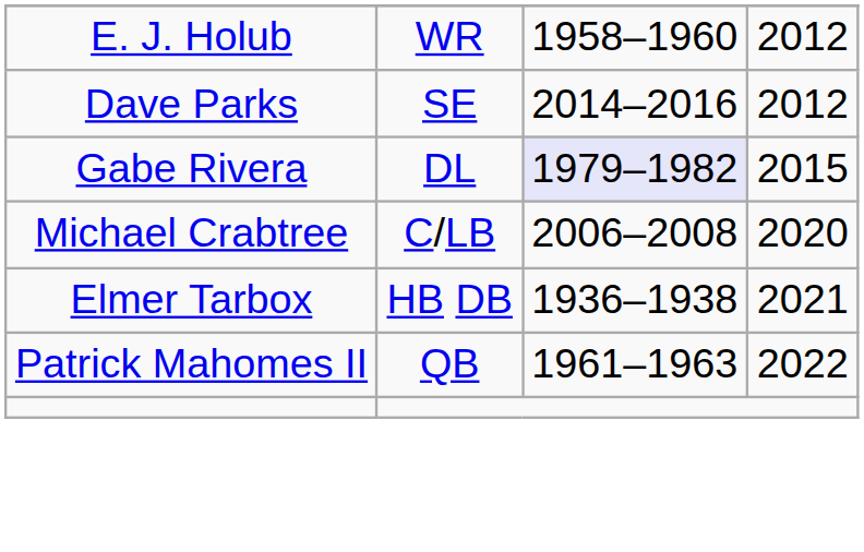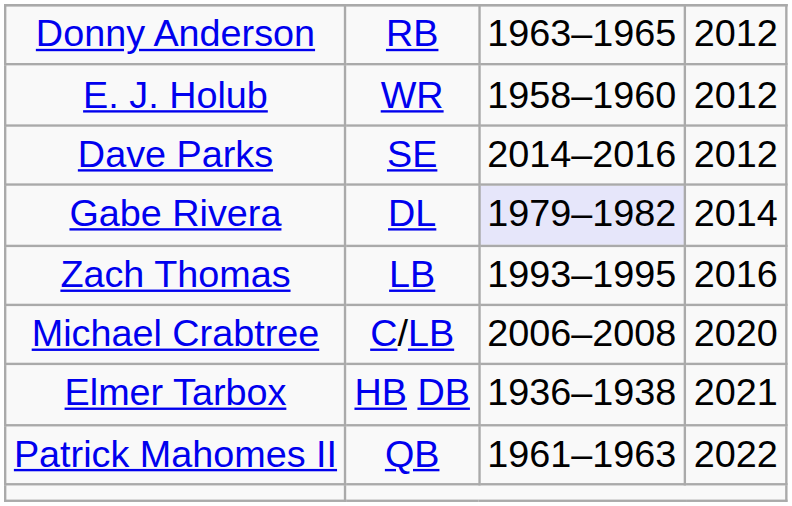+ row: Donny Anderson | RB | 1963–1965 | 2012
Gabe Rivera | column 4: 2015 -> 2014
+ row: Zach Thomas | LB | 1993–1995 | 2016
